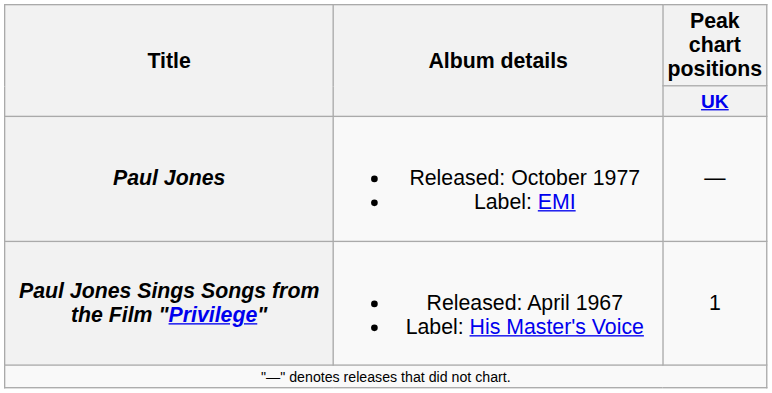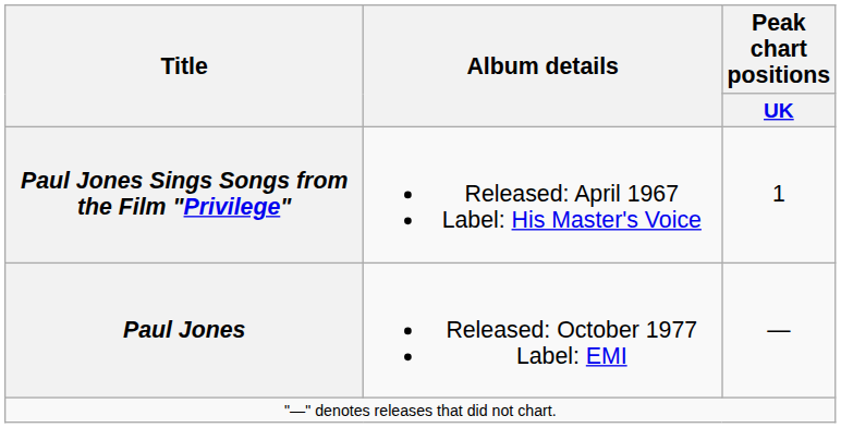rows swapped: Paul Jones Sings Songs from the Film "Privilege" <-> Paul Jones
